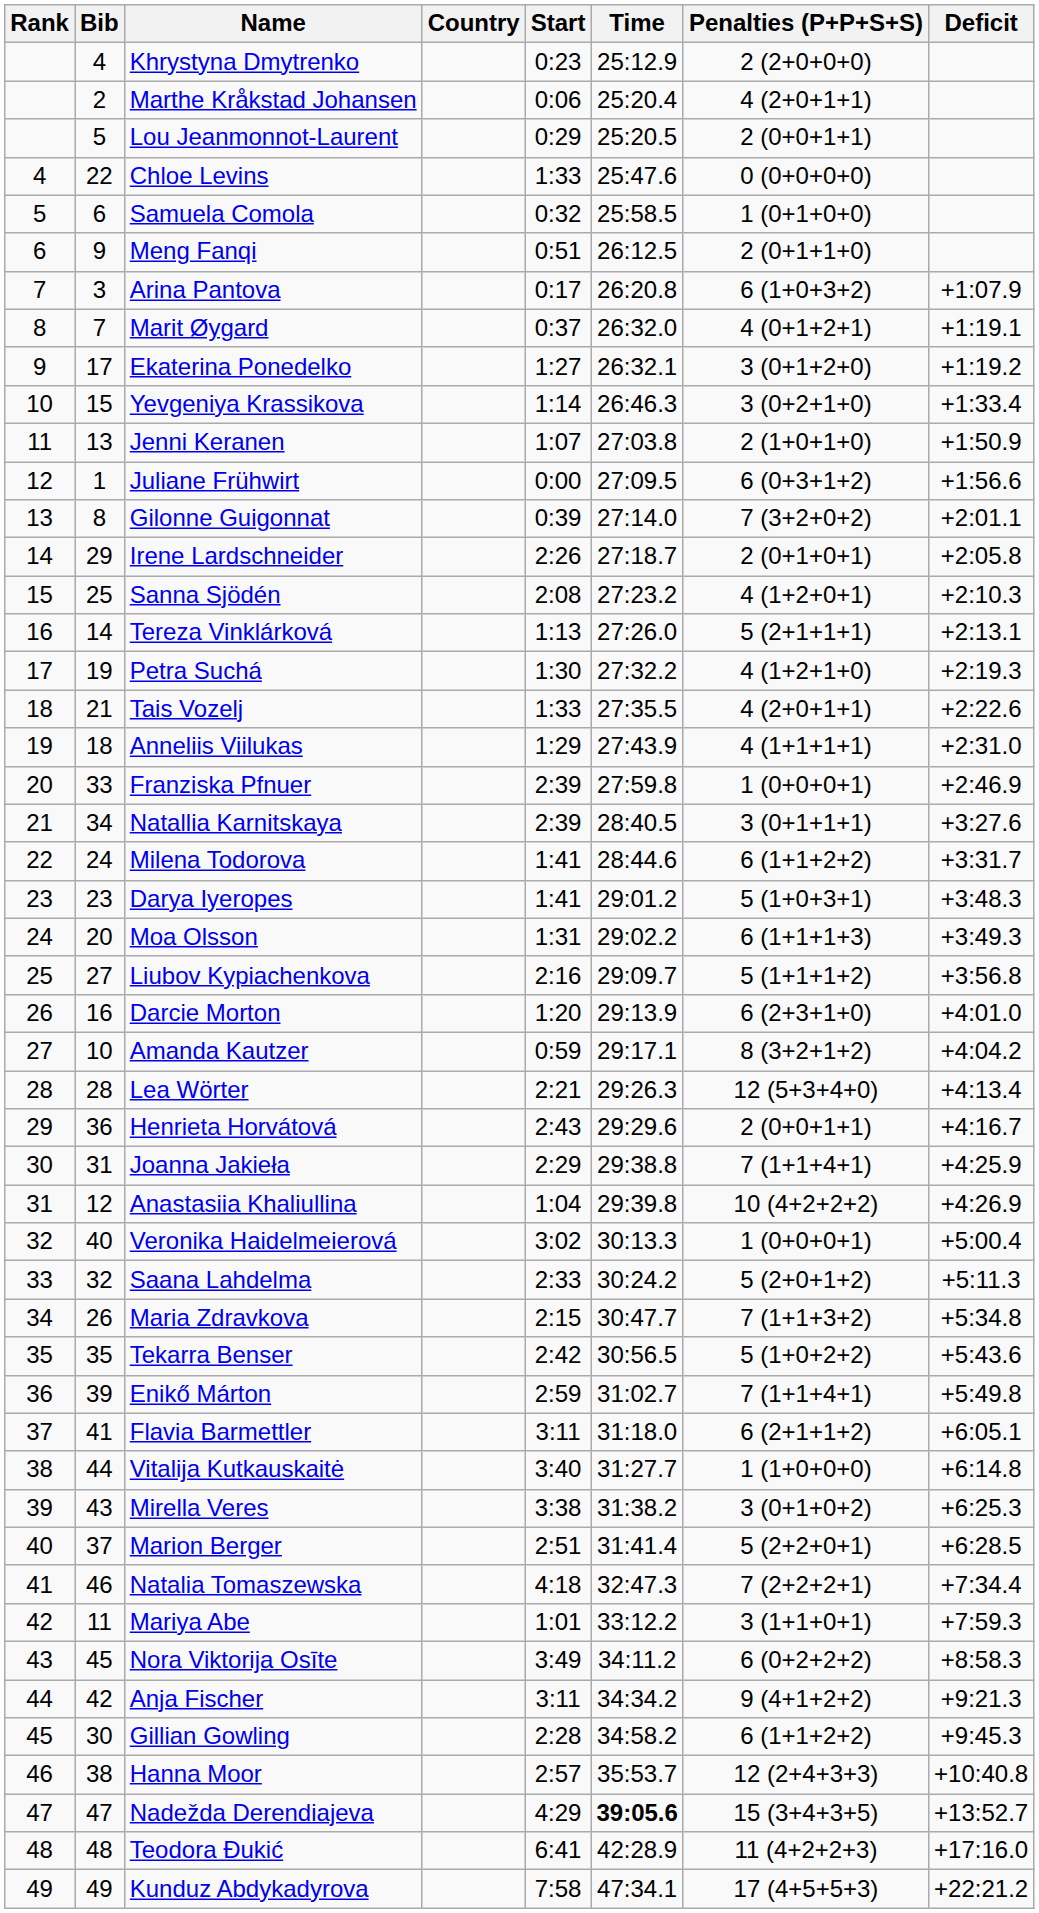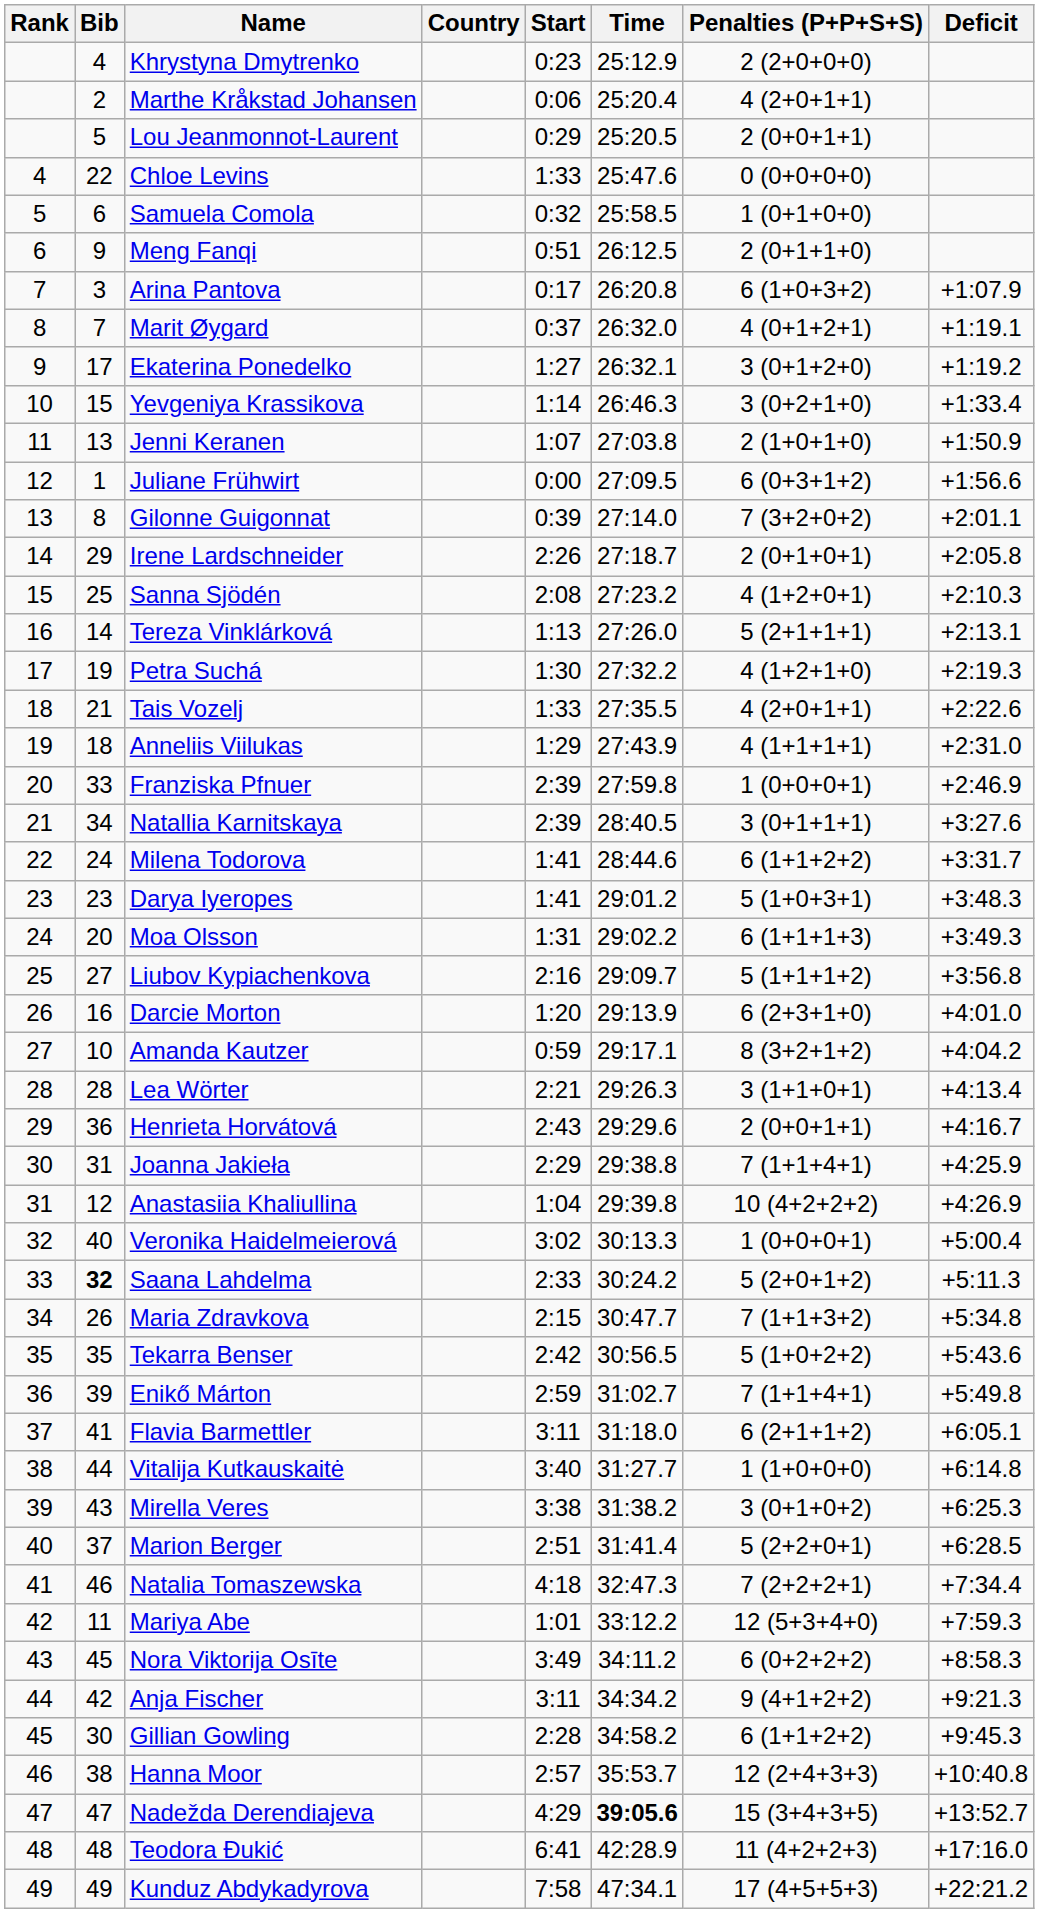Lea Wörter | Penalties (P+P+S+S): 12 (5+3+4+0) -> 3 (1+1+0+1)
Saana Lahdelma | Bib: normal -> bold
Mariya Abe | Penalties (P+P+S+S): 3 (1+1+0+1) -> 12 (5+3+4+0)
